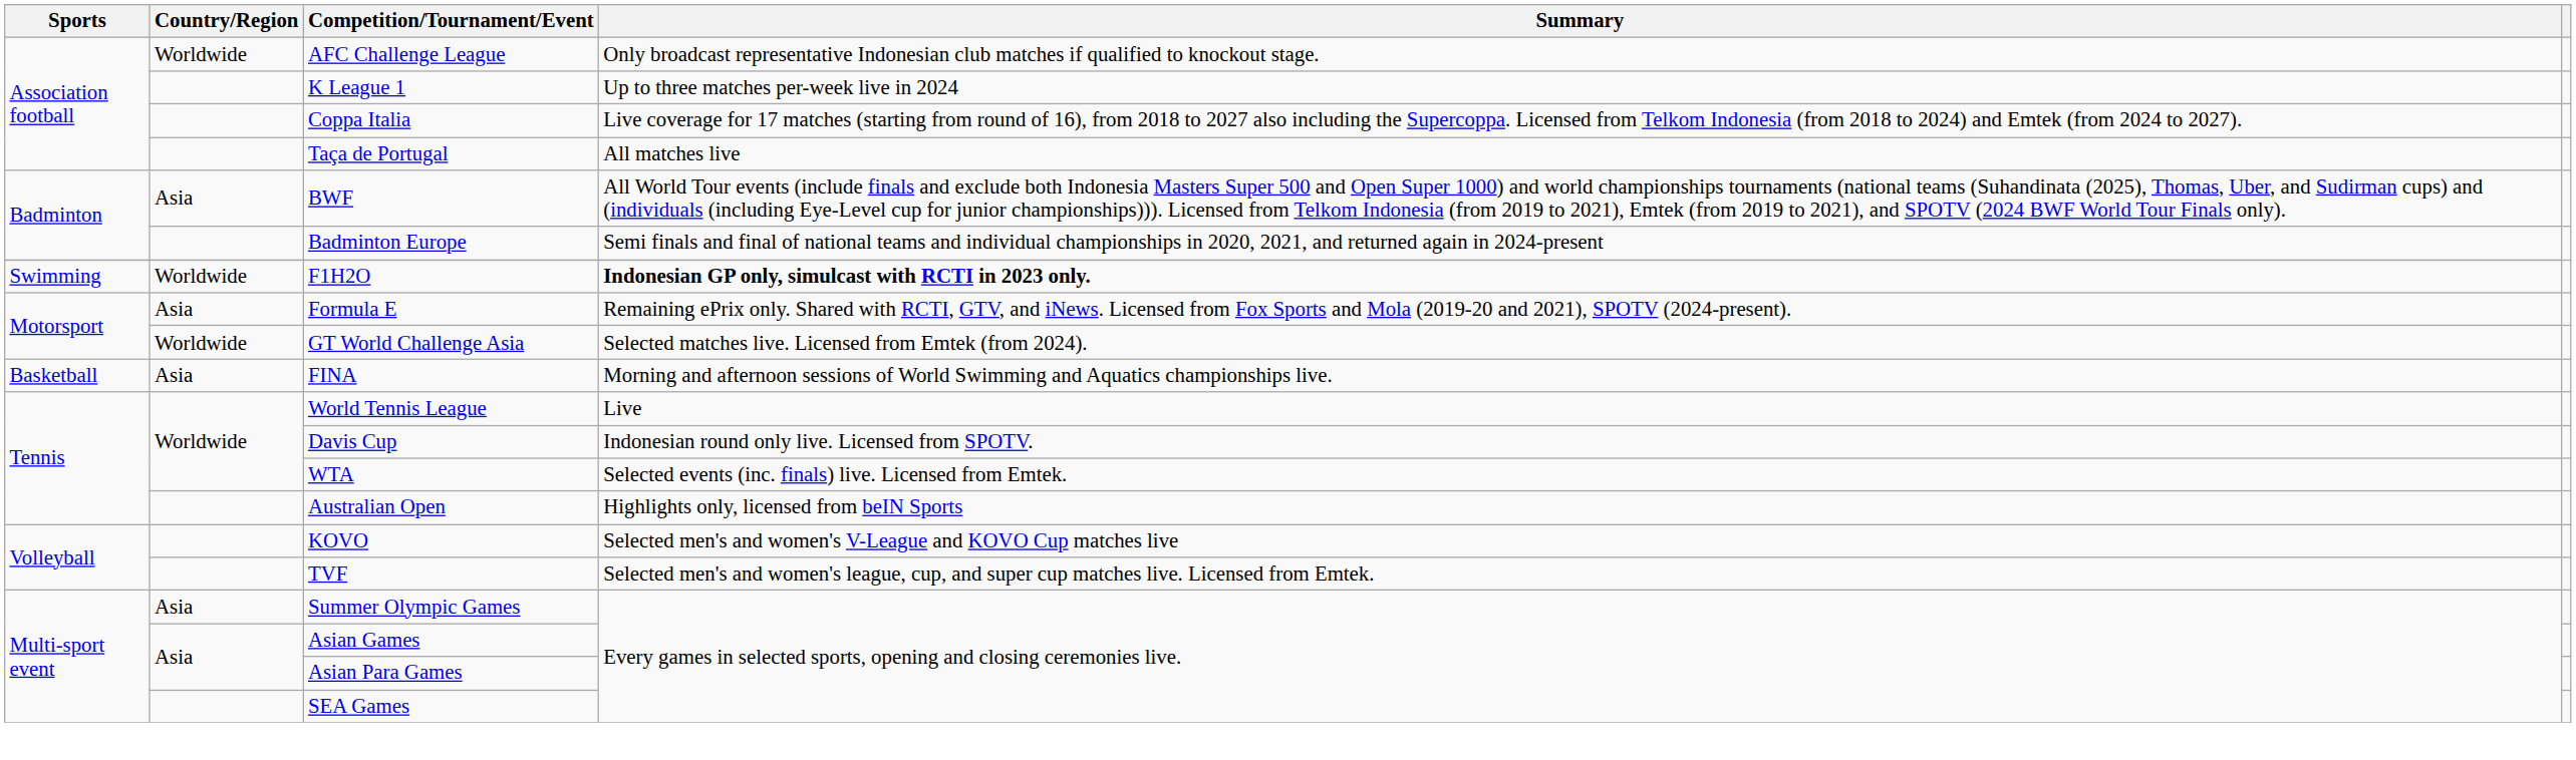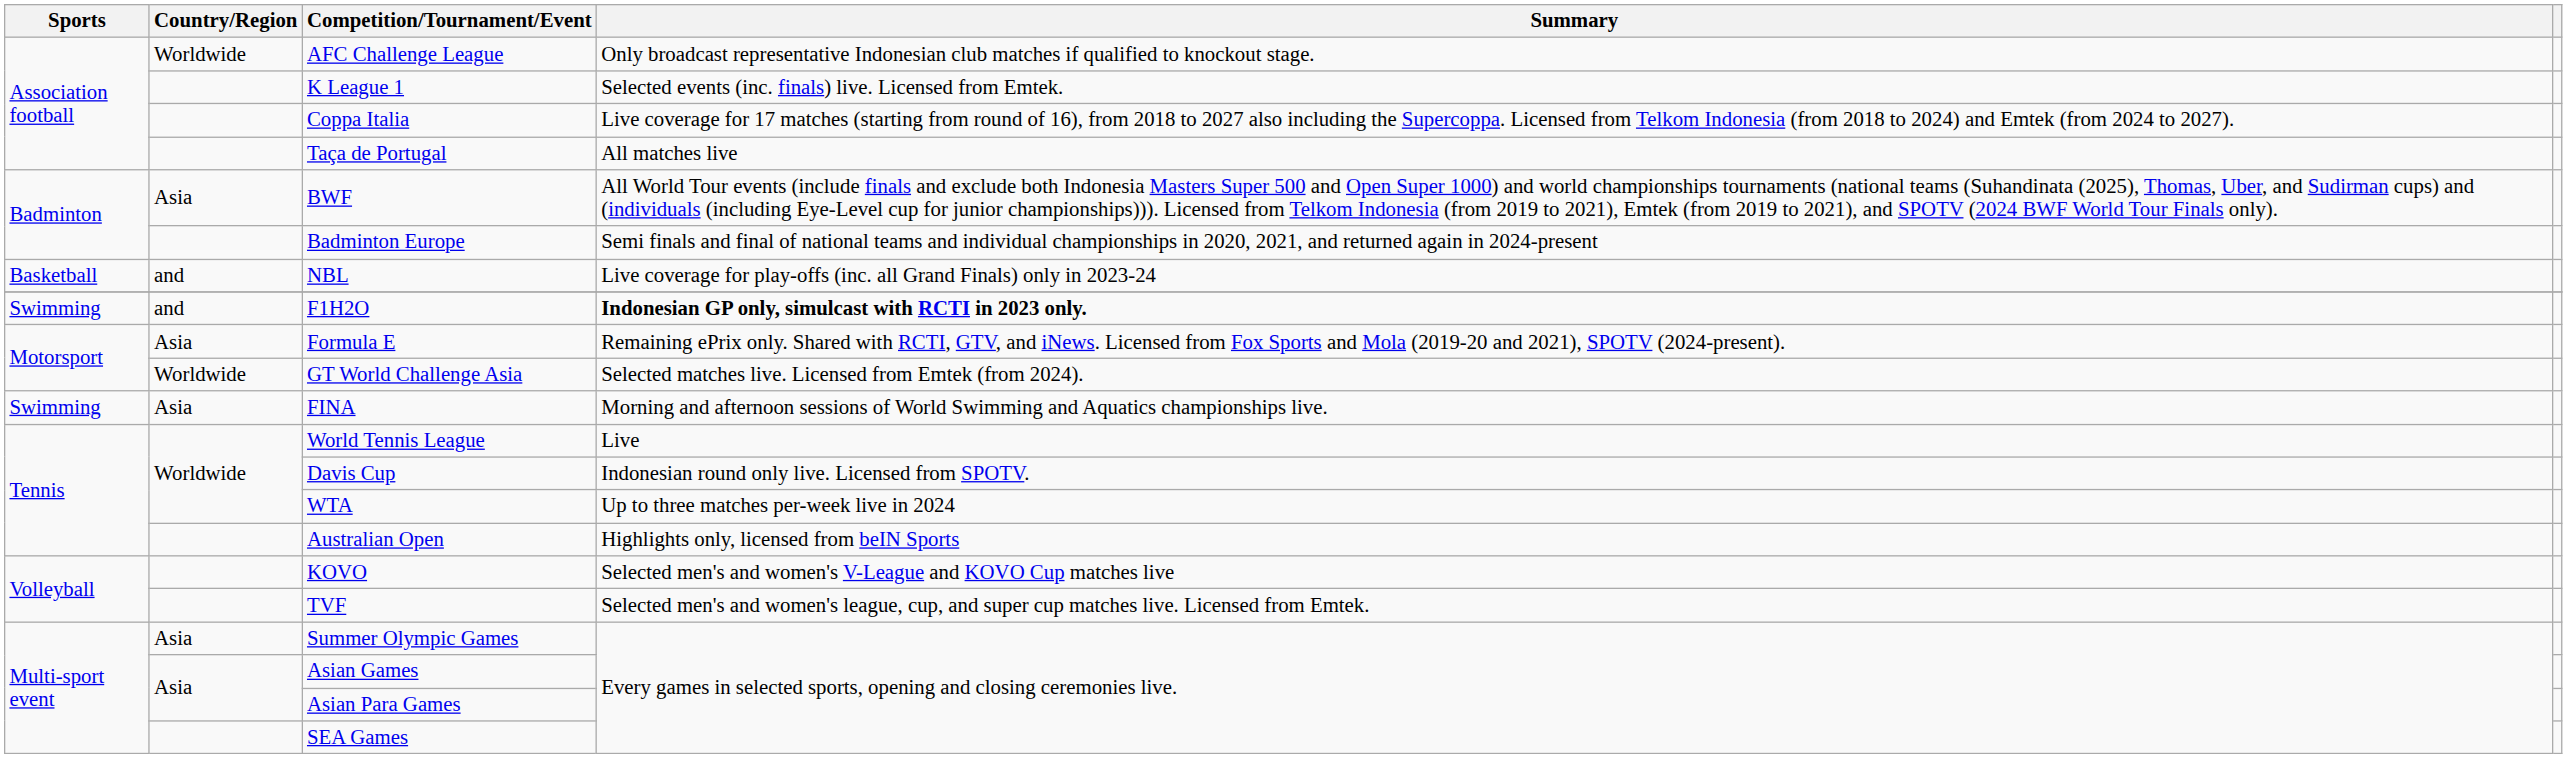K League 1 | Summary: Up to three matches per-week live in 2024 -> Selected events (inc. finals) live. Licensed from Emtek.
+ row: Basketball | and | NBL | Live coverage for play-offs (inc. all Grand Finals) only in 2023-24
F1H2O | Country/Region: Worldwide -> and
FINA | Sports: Basketball -> Swimming
WTA | Summary: Selected events (inc. finals) live. Licensed from Emtek. -> Up to three matches per-week live in 2024
